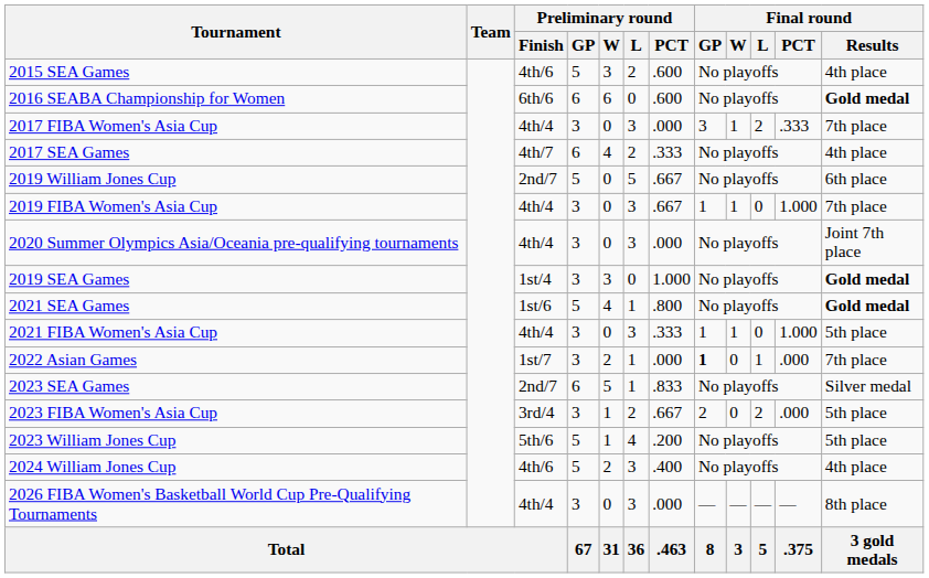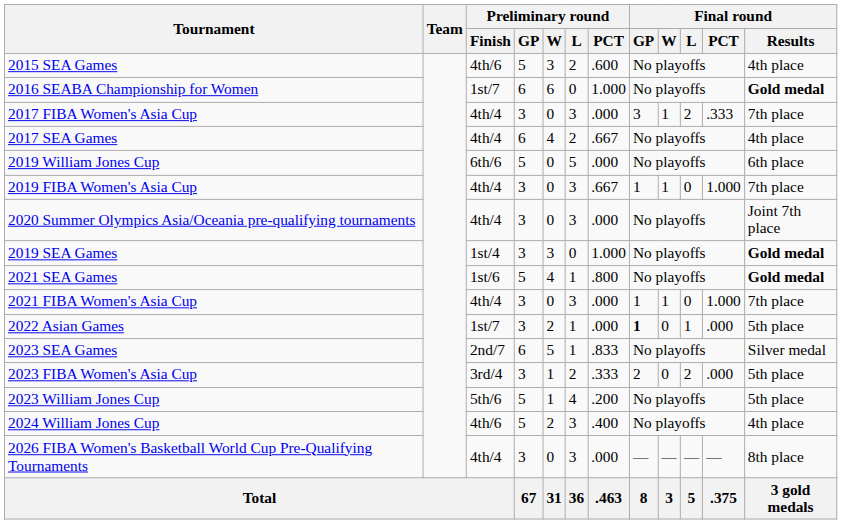2016 SEABA Championship for Women | Preliminary round / Finish: 6th/6 -> 1st/7
2016 SEABA Championship for Women | Preliminary round / PCT: .600 -> 1.000
2017 SEA Games | Preliminary round / Finish: 4th/7 -> 4th/4
2017 SEA Games | Preliminary round / PCT: .333 -> .667
2019 William Jones Cup | Preliminary round / Finish: 2nd/7 -> 6th/6
2019 William Jones Cup | Preliminary round / PCT: .667 -> .000
2021 FIBA Women's Asia Cup | Preliminary round / PCT: .333 -> .000
2021 FIBA Women's Asia Cup | Final round / Results: 5th place -> 7th place
2022 Asian Games | Final round / Results: 7th place -> 5th place
2023 FIBA Women's Asia Cup | Preliminary round / PCT: .667 -> .333
